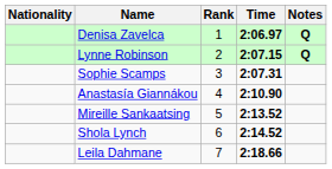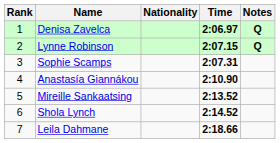columns swapped: Rank <-> Nationality
